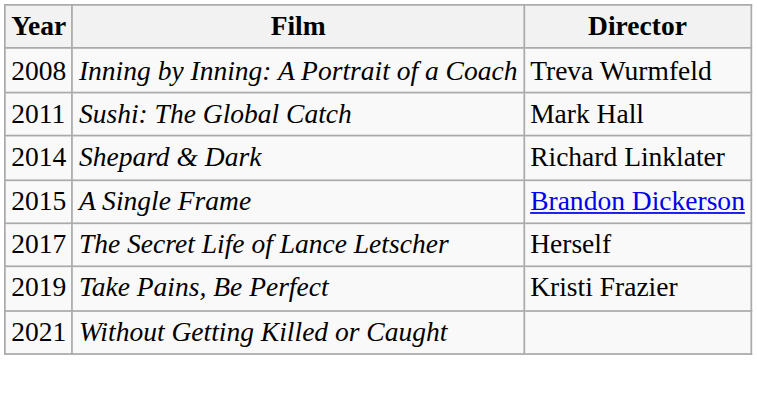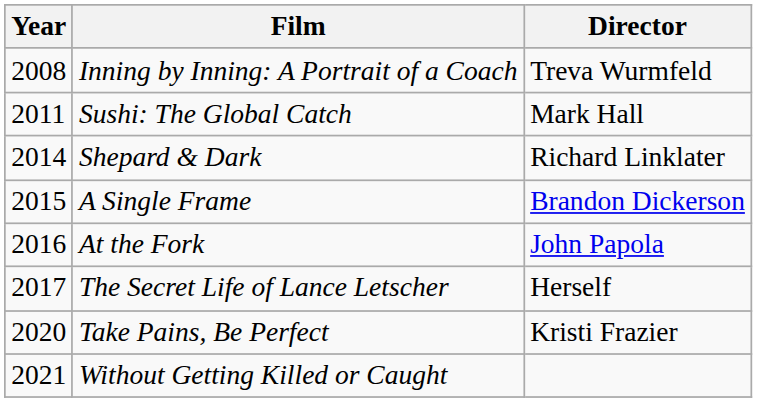+ row: 2016 | At the Fork | John Papola
Take Pains, Be Perfect | Year: 2019 -> 2020
